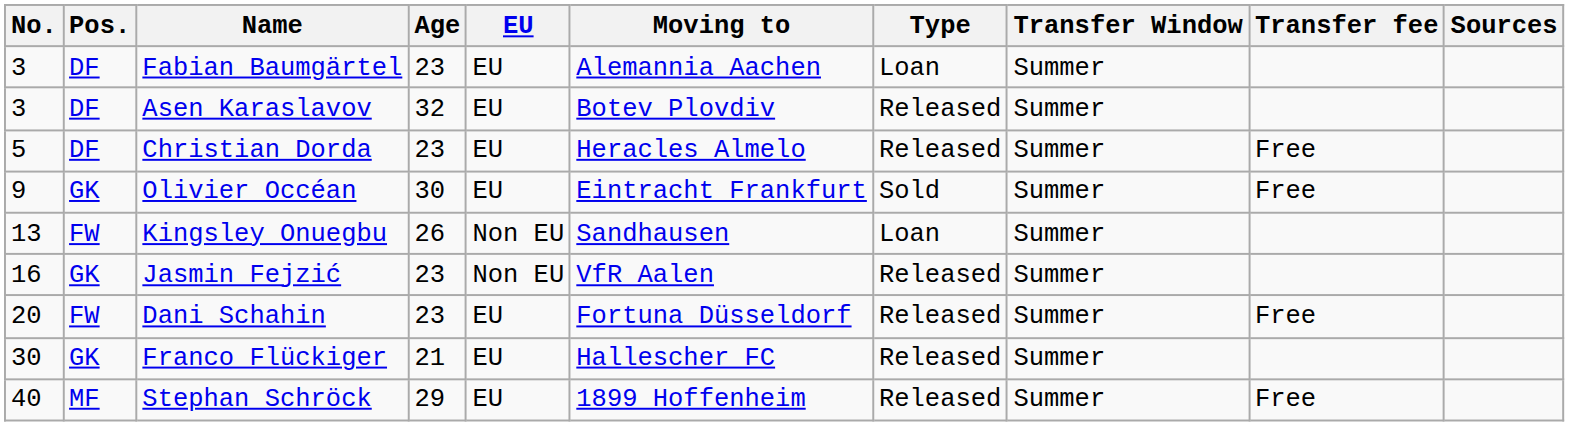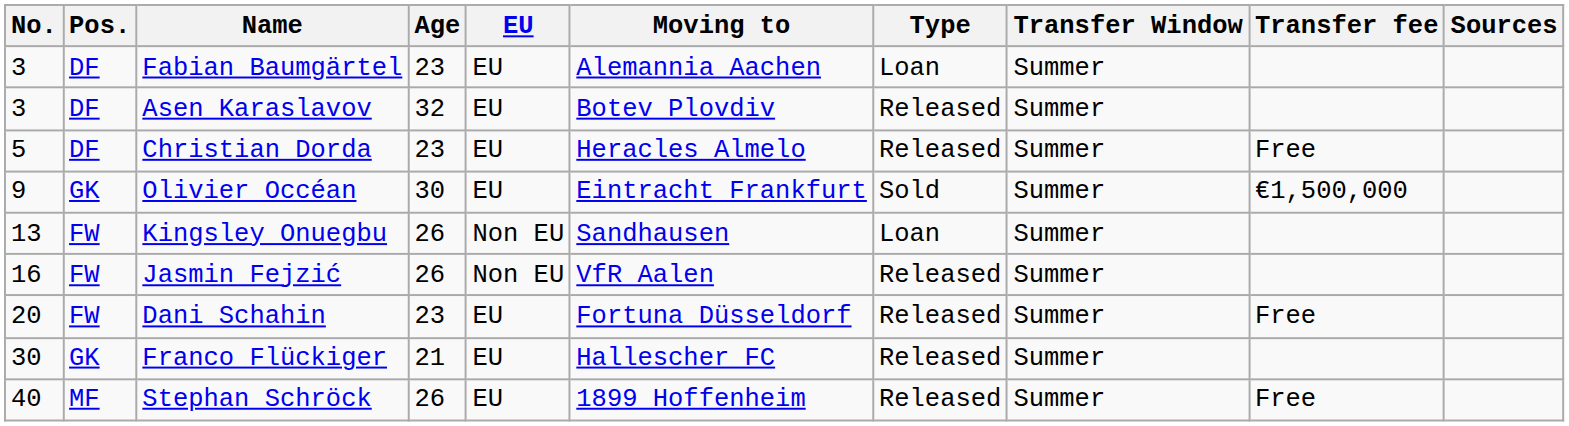Olivier Occéan | Transfer fee: Free -> €1,500,000
Jasmin Fejzić | Pos.: GK -> FW
Jasmin Fejzić | Age: 23 -> 26
Stephan Schröck | Age: 29 -> 26
